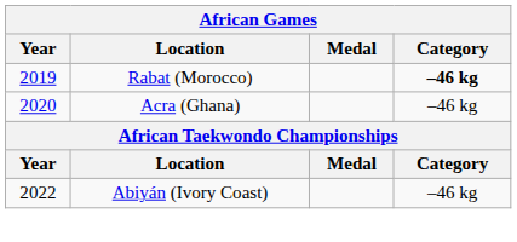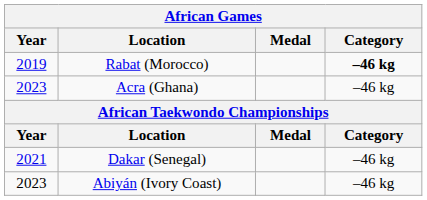Acra (Ghana) | Year: 2020 -> 2023
+ row: 2021 | Dakar (Senegal) | –46 kg
Abiyán (Ivory Coast) | Year: 2022 -> 2023
